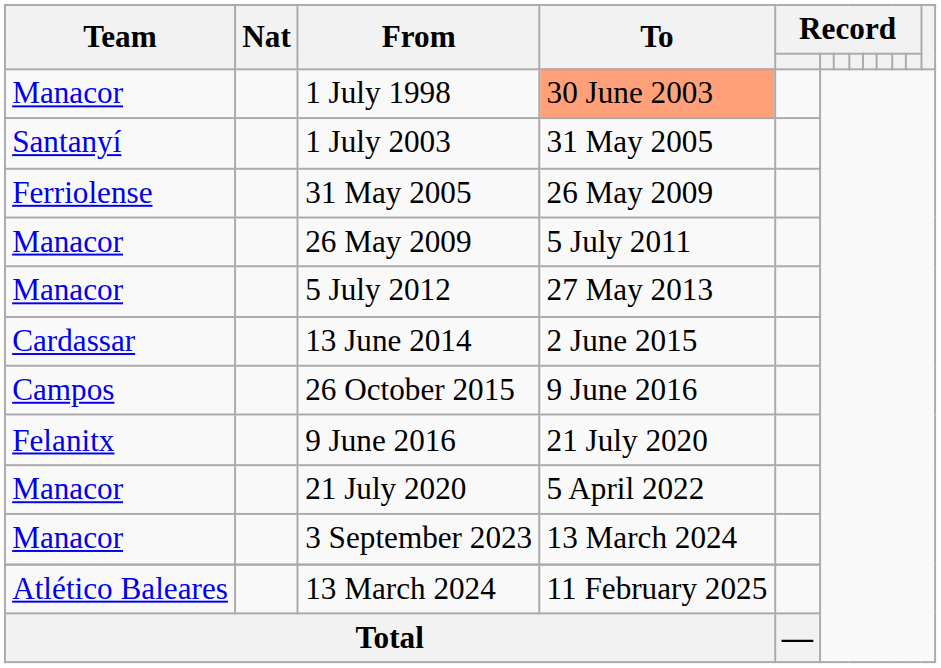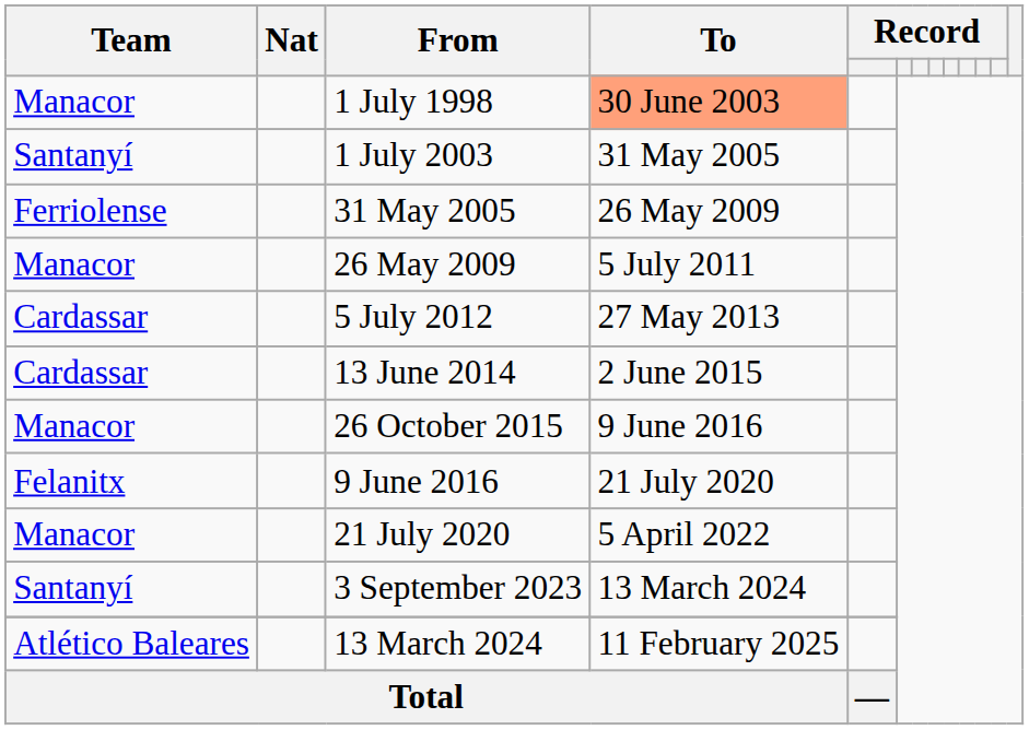5 July 2012 | Team: Manacor -> Cardassar
26 October 2015 | Team: Campos -> Manacor
3 September 2023 | Team: Manacor -> Santanyí
